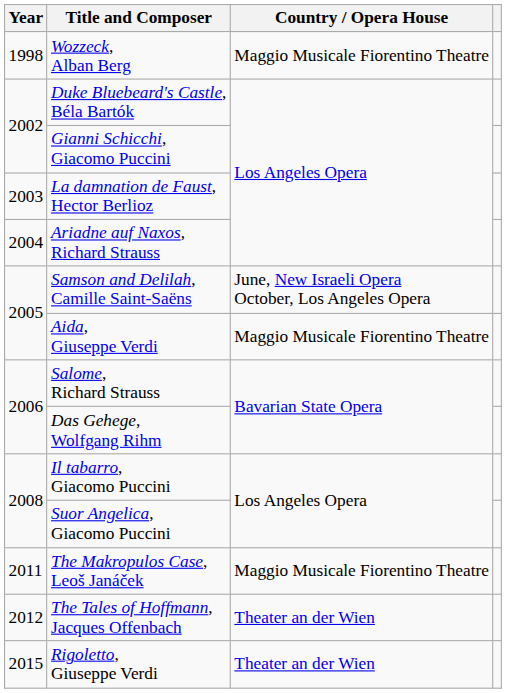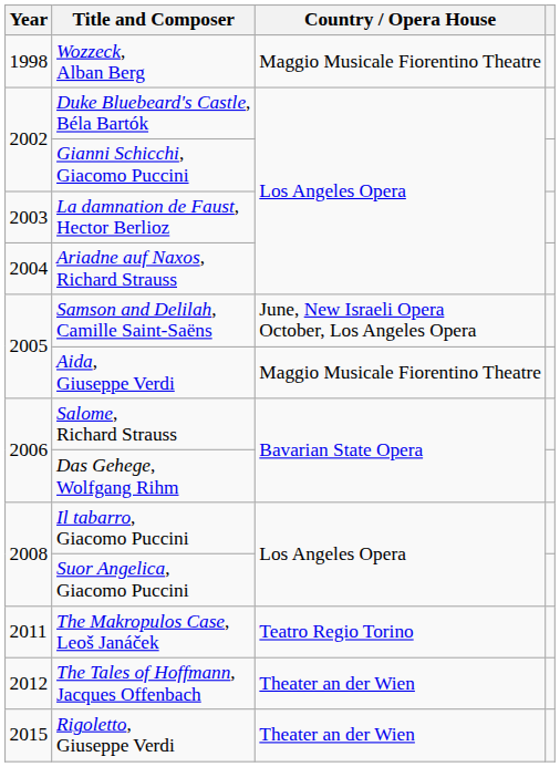The Makropulos Case, Leoš Janáček | Country / Opera House: Maggio Musicale Fiorentino Theatre -> Teatro Regio Torino
